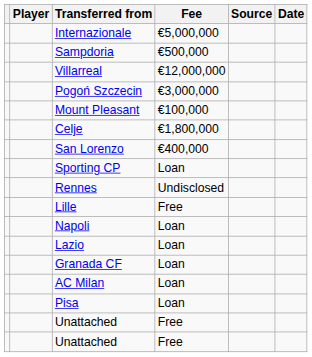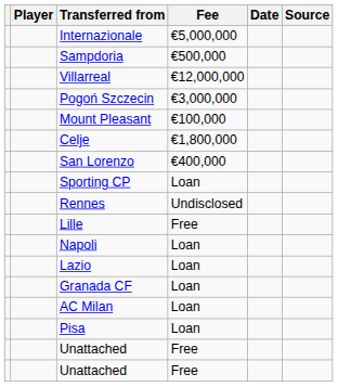columns swapped: Date <-> Source
